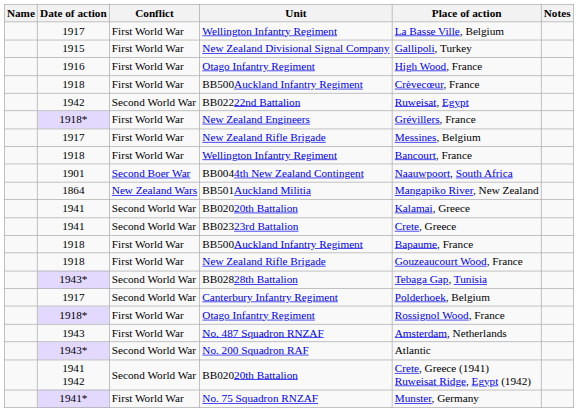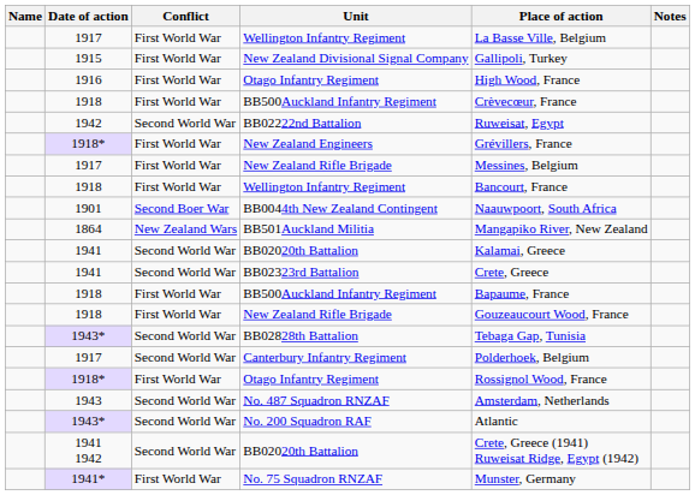No. 487 Squadron RNZAF | Conflict: First World War -> Second World War
